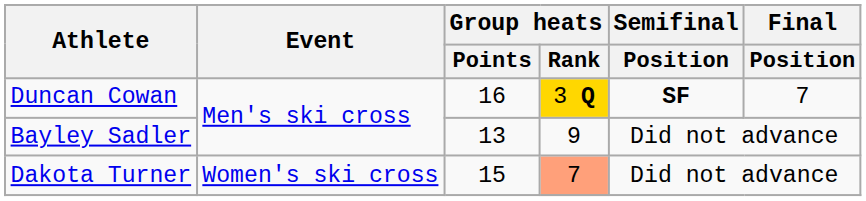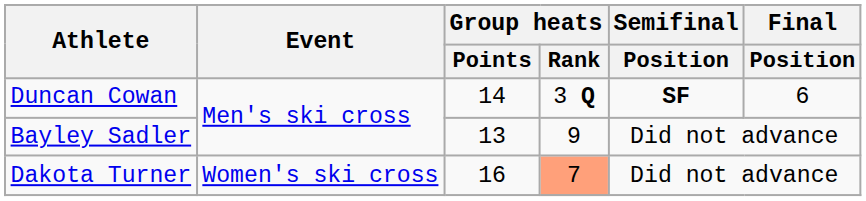Duncan Cowan | Group heats / Points: 16 -> 14
Duncan Cowan | Group heats / Rank: gold background -> no background
Duncan Cowan | Final / Position: 7 -> 6
Dakota Turner | Group heats / Points: 15 -> 16
